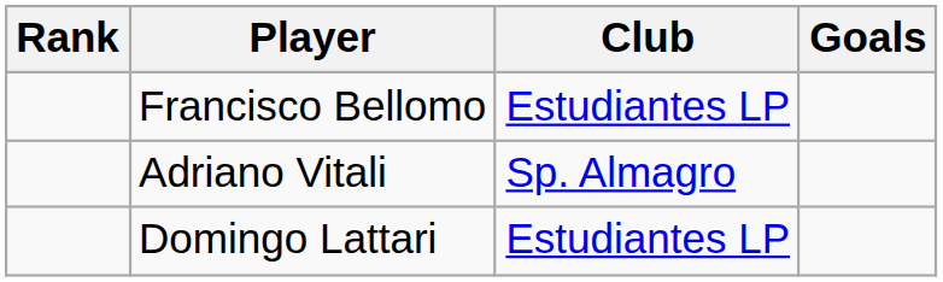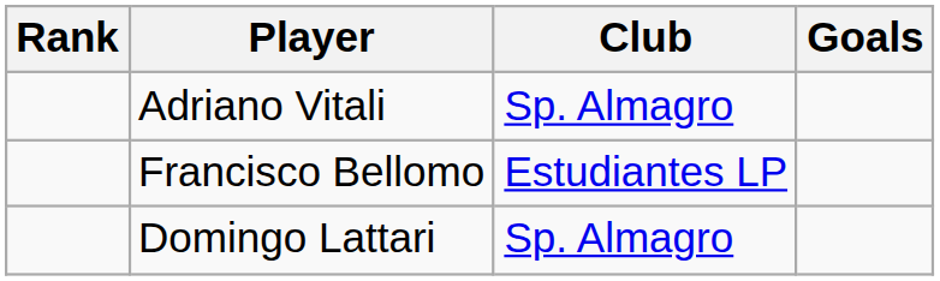rows swapped: Francisco Bellomo <-> Adriano Vitali
Domingo Lattari | Club: Estudiantes LP -> Sp. Almagro
